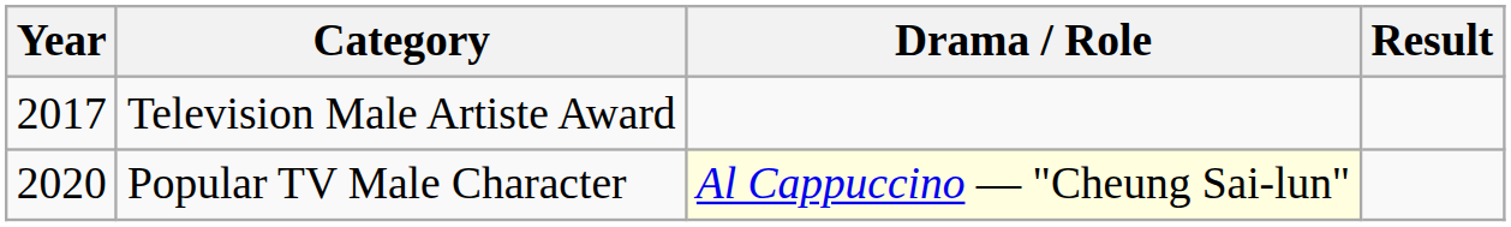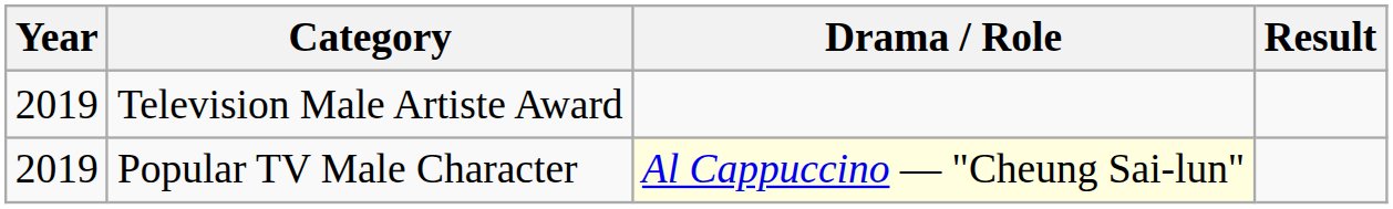Television Male Artiste Award | Year: 2017 -> 2019
Popular TV Male Character | Year: 2020 -> 2019
